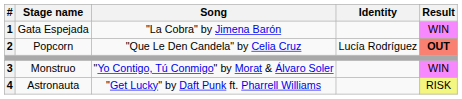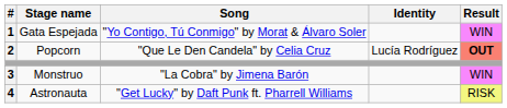Gata Espejada | Song: "La Cobra" by Jimena Barón -> "Yo Contigo, Tú Conmigo" by Morat & Álvaro Soler
Monstruo | Song: "Yo Contigo, Tú Conmigo" by Morat & Álvaro Soler -> "La Cobra" by Jimena Barón
